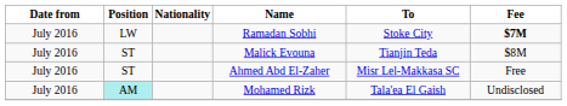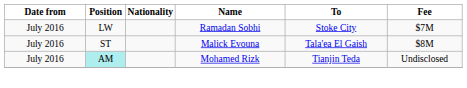Ramadan Sobhi | Fee: bold -> normal
Malick Evouna | To: Tianjin Teda -> Tala'ea El Gaish
- row: July 2016 | ST | Ahmed Abd El-Zaher | Misr Lel-Makkasa SC | Free
Mohamed Rizk | To: Tala'ea El Gaish -> Tianjin Teda
